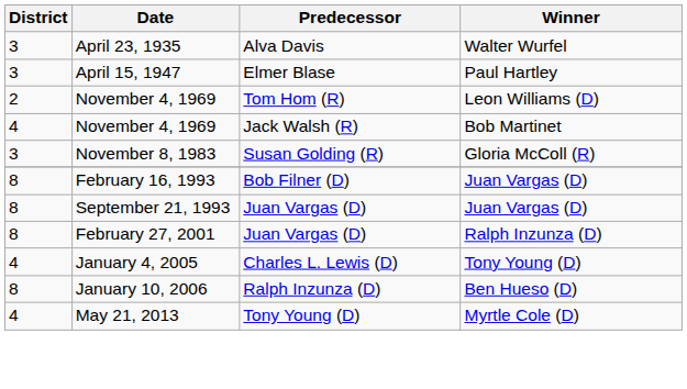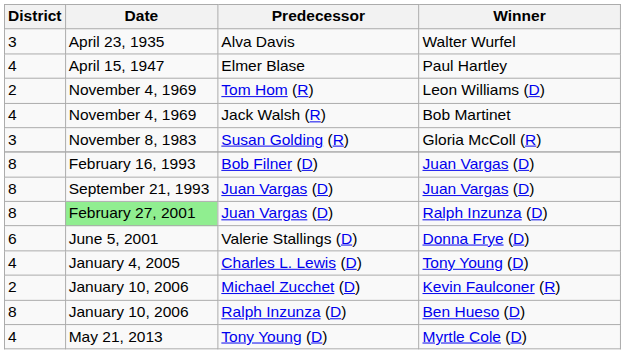Elmer Blase | District: 3 -> 4
Juan Vargas (D) / Ralph Inzunza (D) | Date: no background -> lightgreen background
+ row: 6 | June 5, 2001 | Valerie Stallings (D) | Donna Frye (D)
+ row: 2 | January 10, 2006 | Michael Zucchet (D) | Kevin Faulconer (R)
